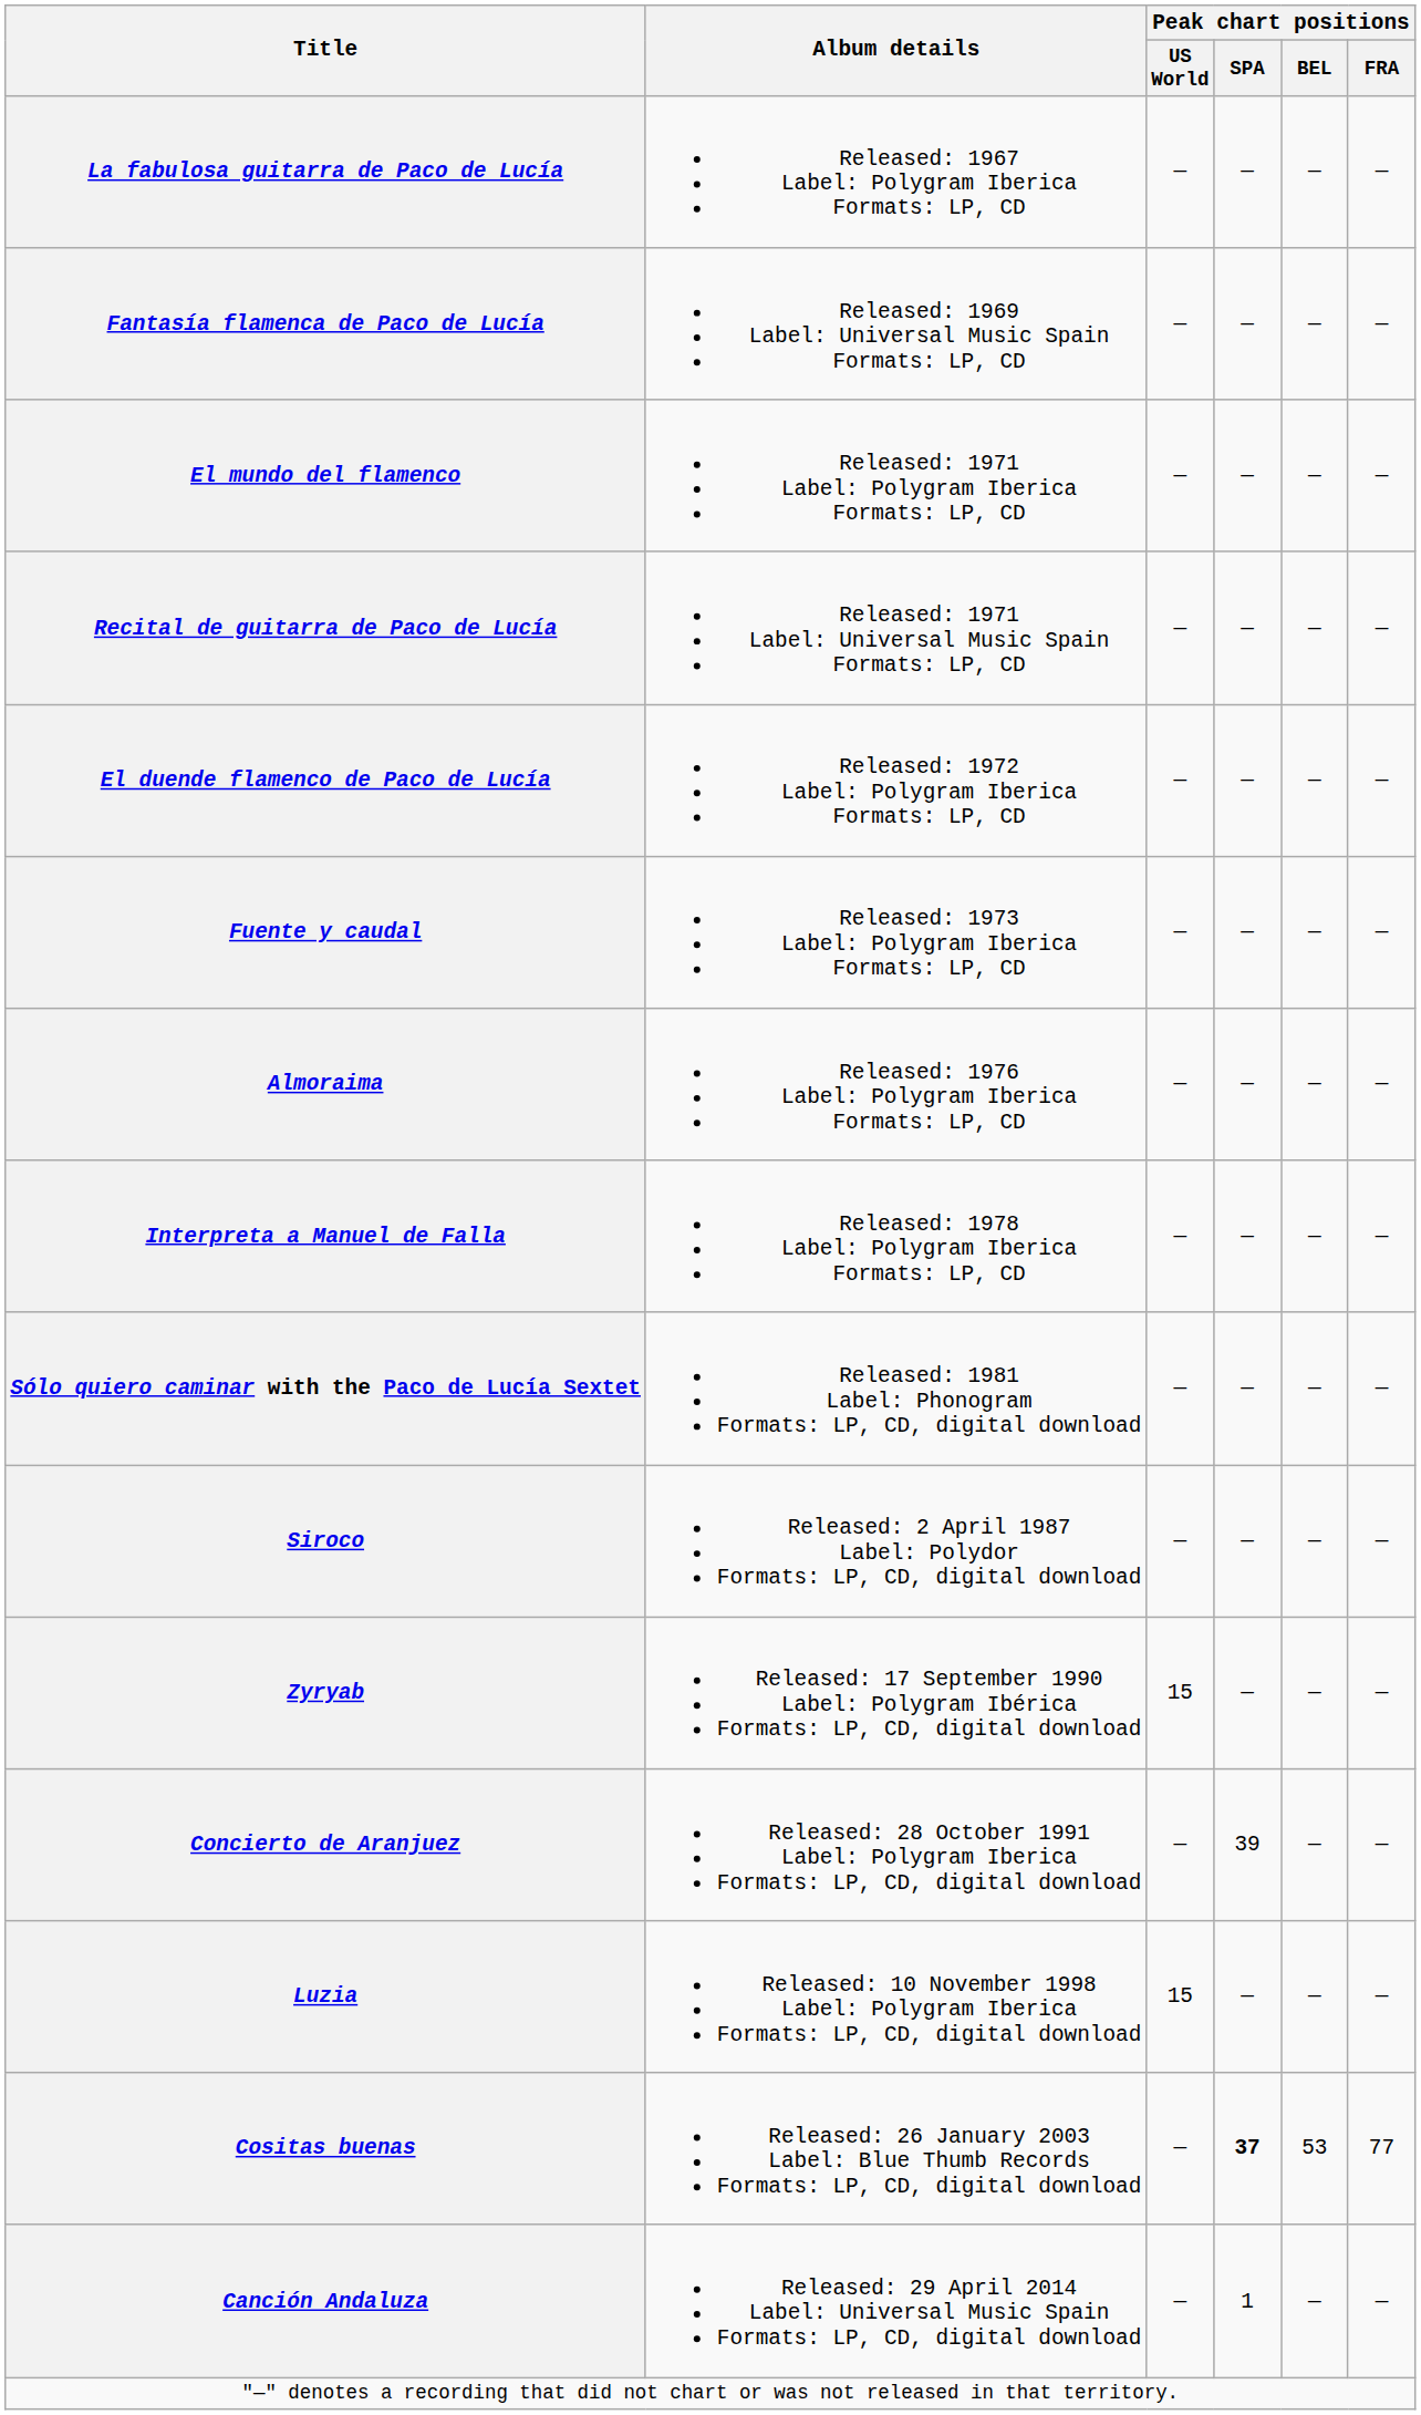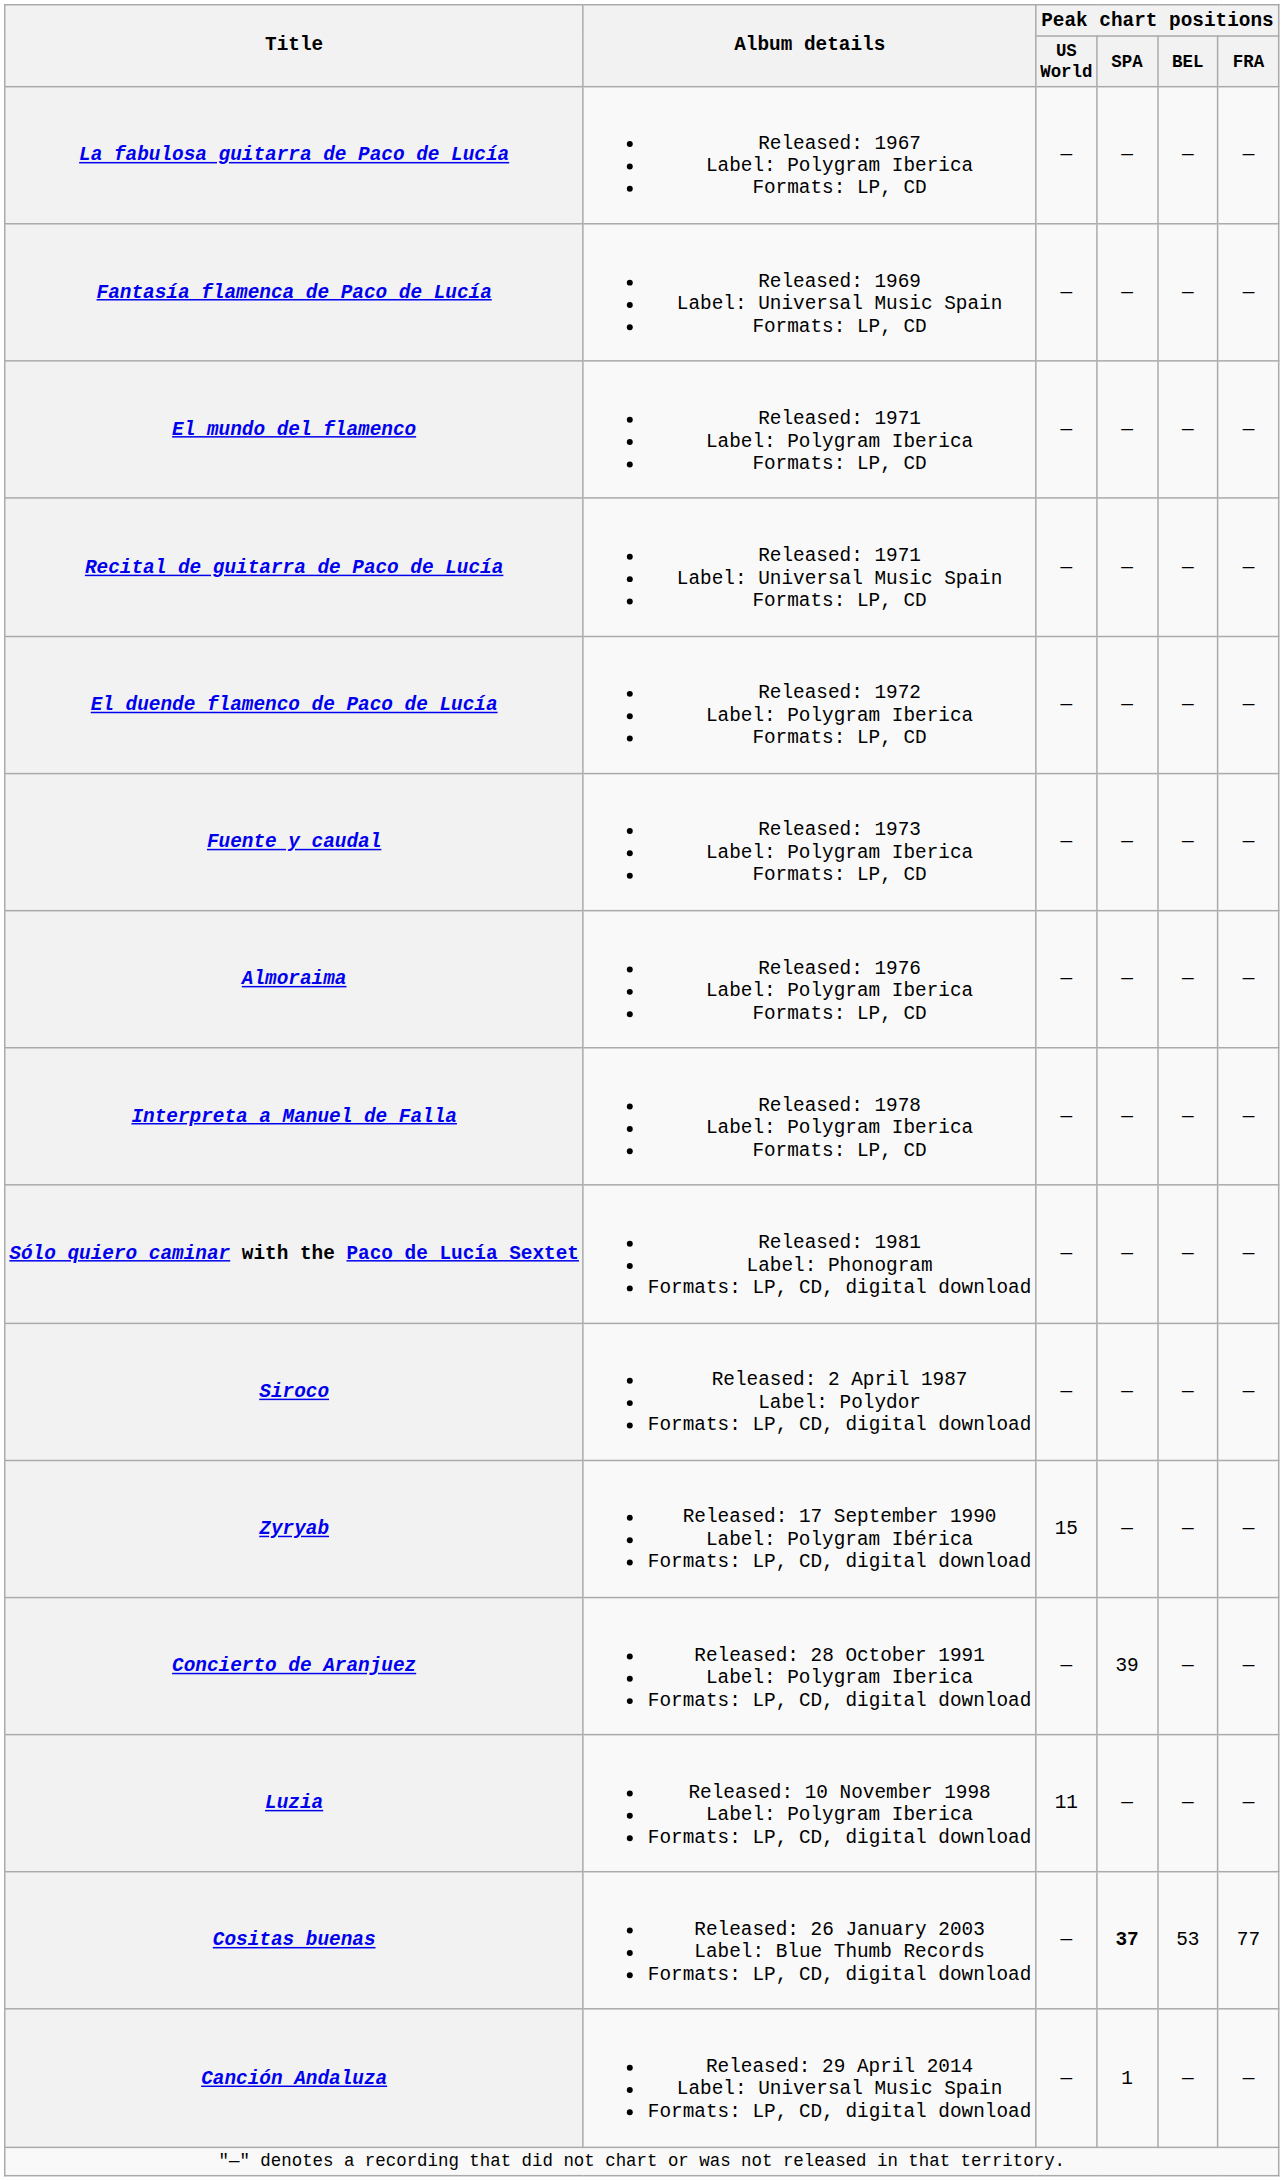Luzia | Peak chart positions / US World: 15 -> 11
